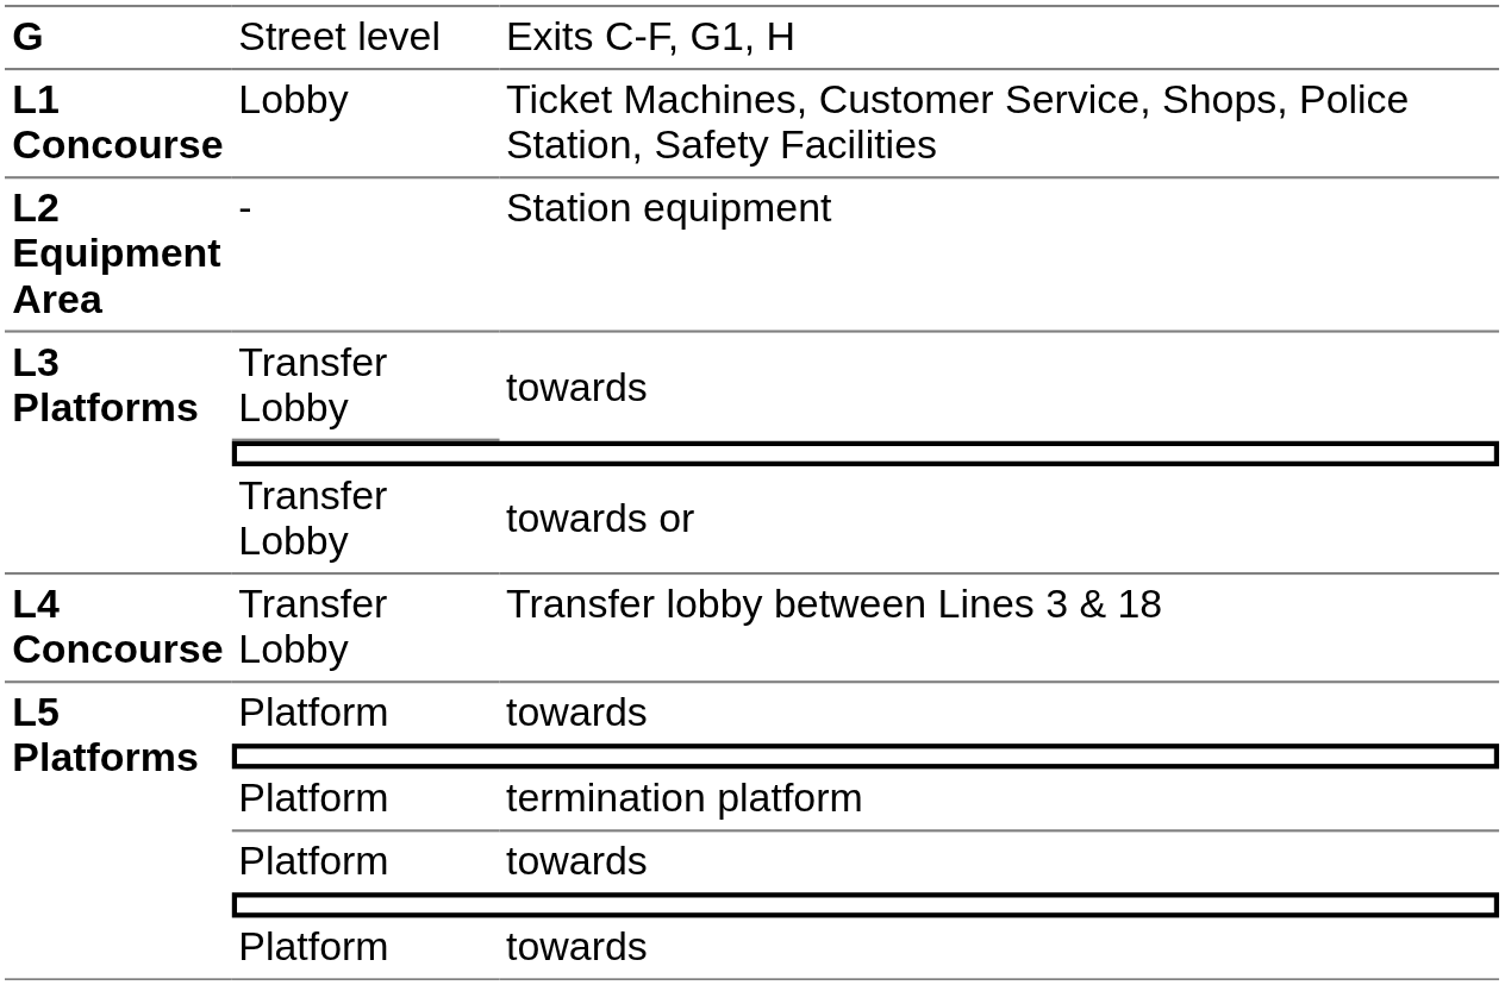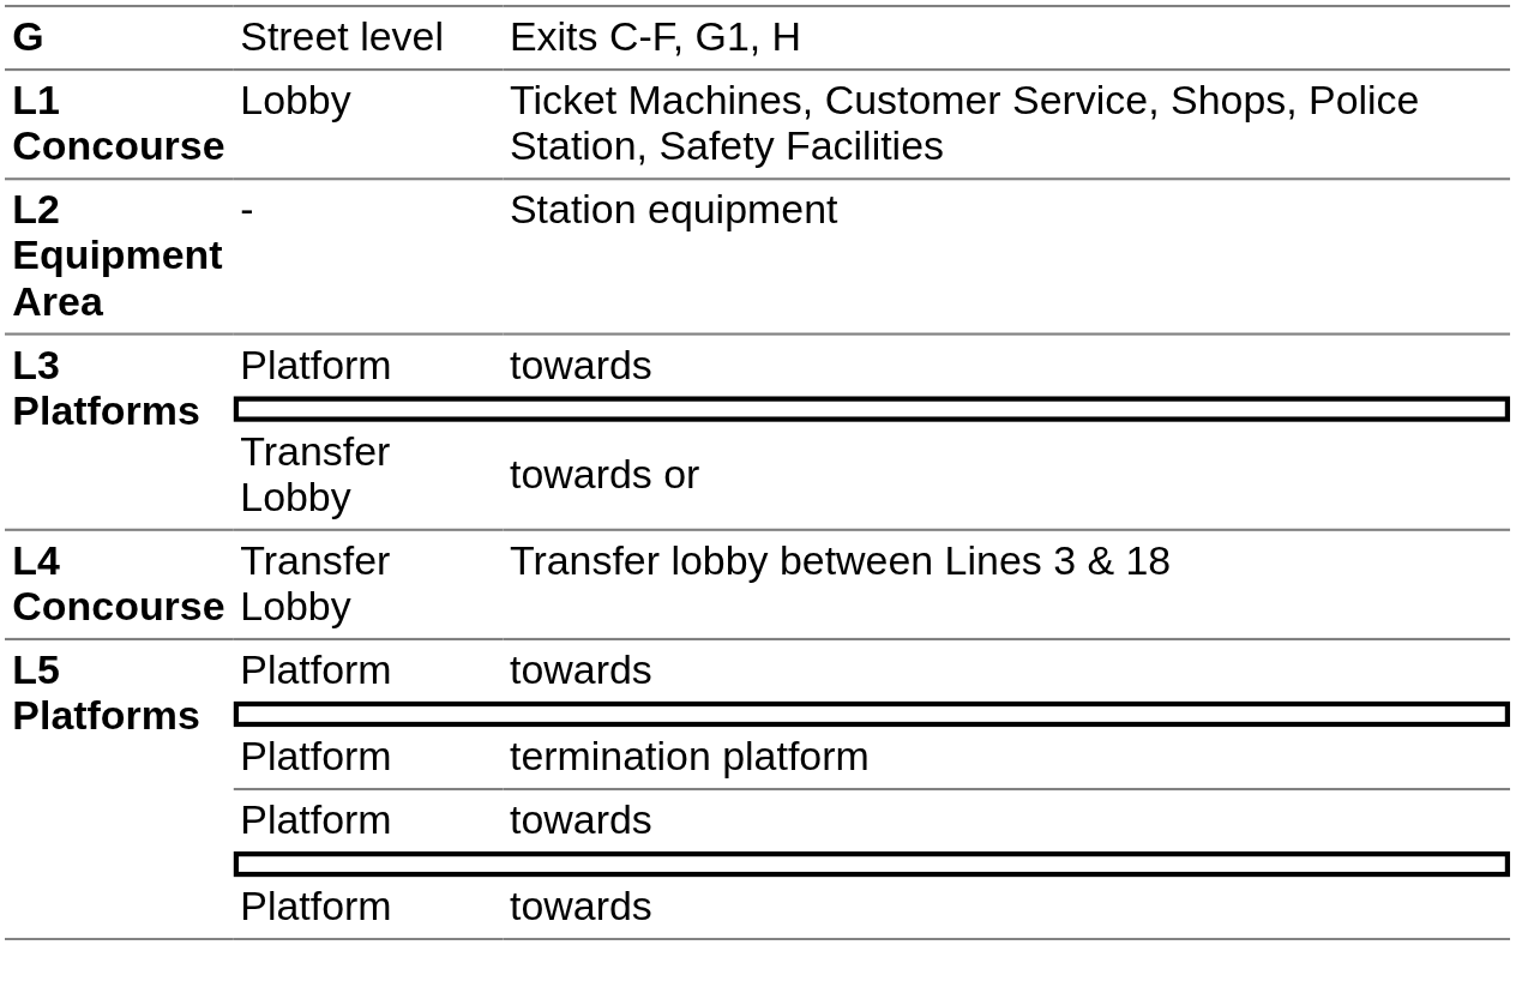L3 Platforms / towards | column 2: Transfer Lobby -> Platform
